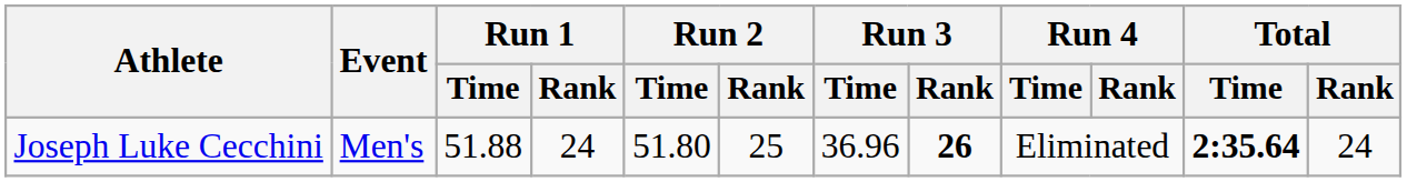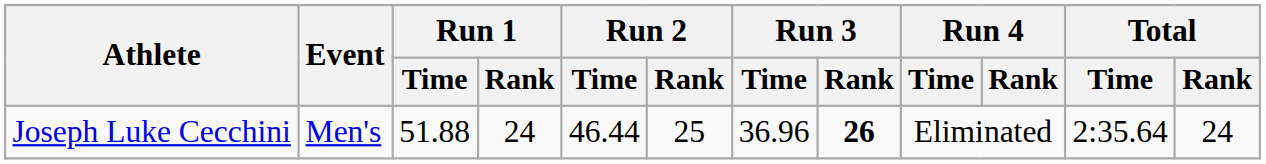Joseph Luke Cecchini | Run 2 / Time: 51.80 -> 46.44
Joseph Luke Cecchini | Total / Time: bold -> normal
